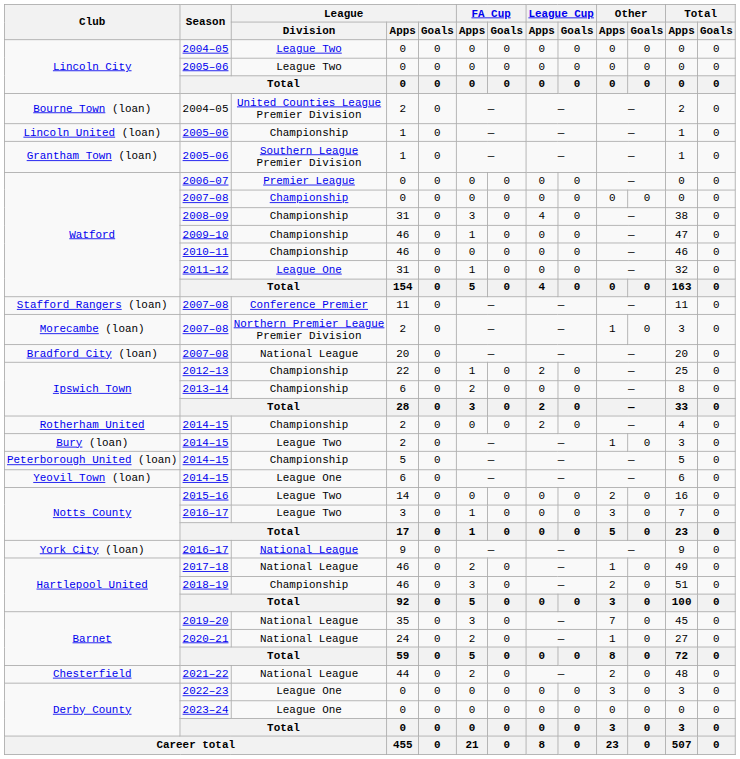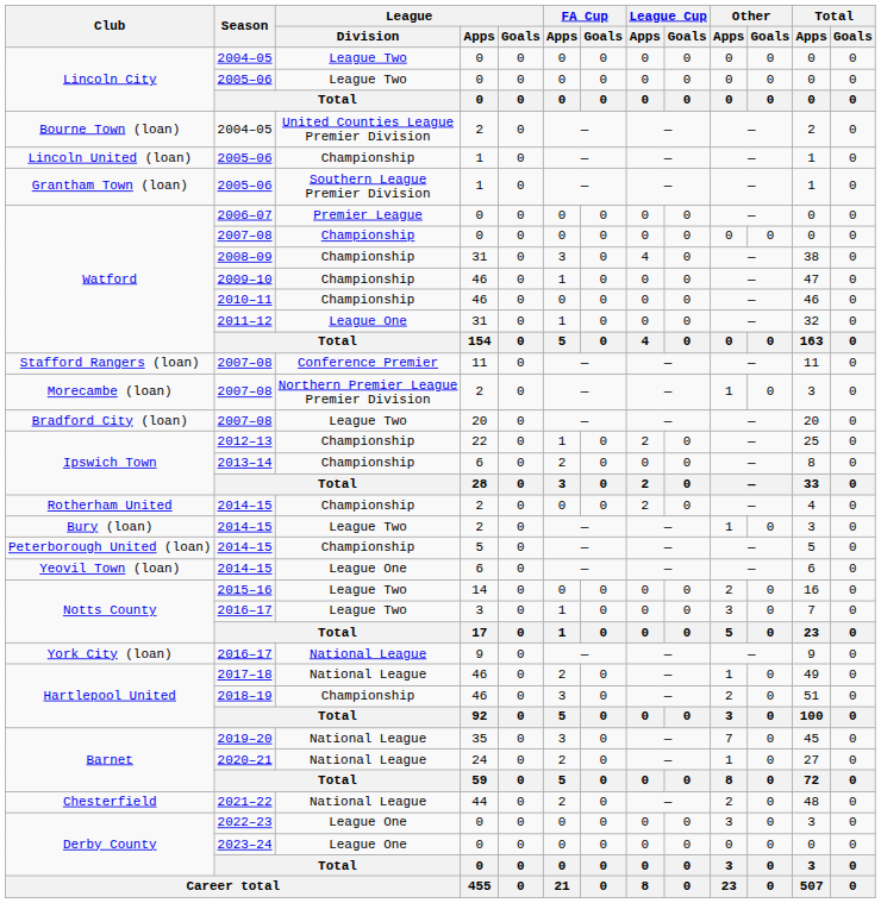Bradford City (loan) / 2007–08 | League / Division: National League -> League Two
